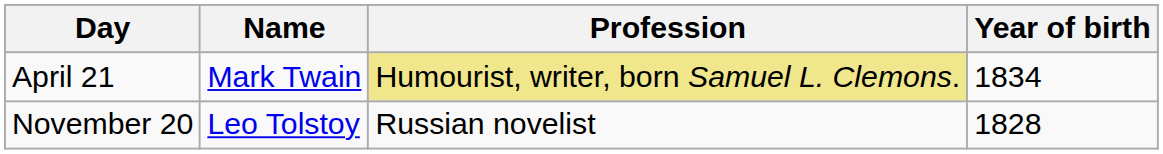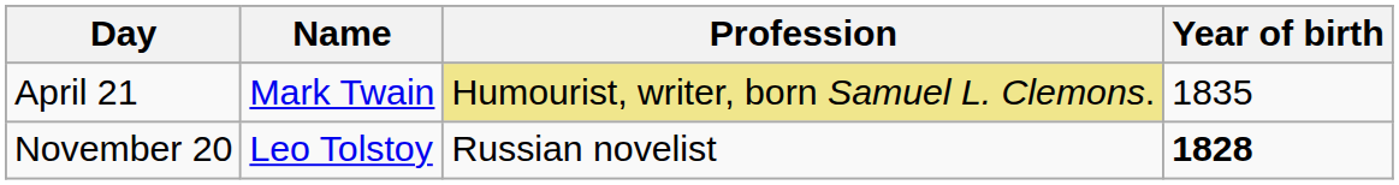April 21 | Year of birth: 1834 -> 1835
November 20 | Year of birth: normal -> bold
